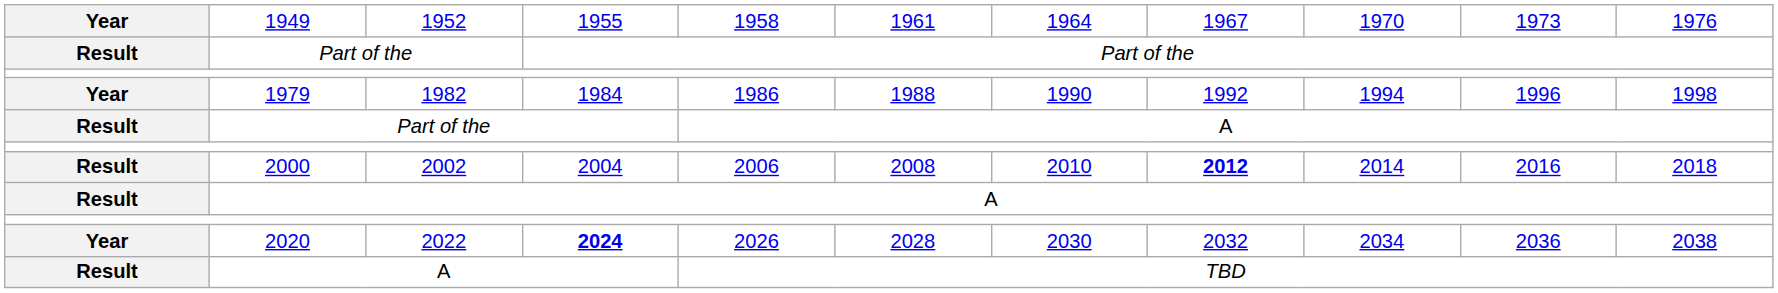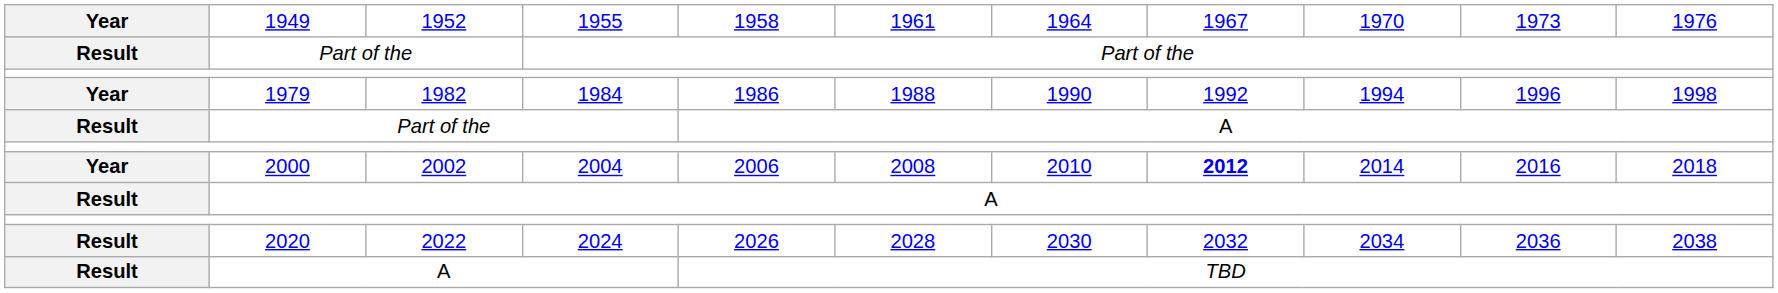2000 | column 1: Result -> Year
2020 | column 1: Year -> Result
2020 | column 4: bold -> normal
